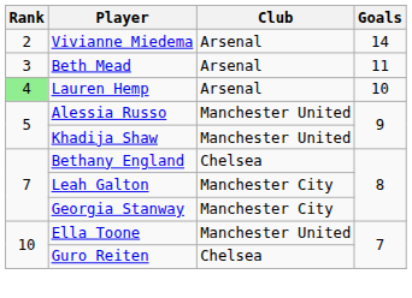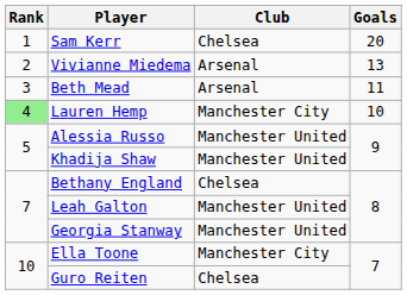+ row: 1 | Sam Kerr | Chelsea | 20
Vivianne Miedema | Goals: 14 -> 13
Lauren Hemp | Club: Arsenal -> Manchester City
Leah Galton | Club: Manchester City -> Manchester United
Georgia Stanway | Club: Manchester City -> Manchester United
Ella Toone | Club: Manchester United -> Manchester City
